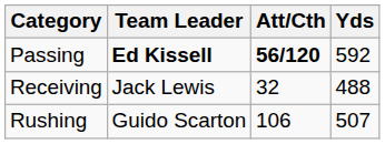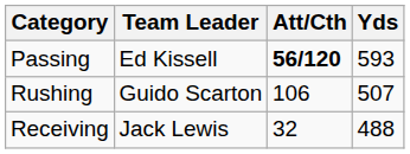Passing | Team Leader: bold -> normal
Passing | Yds: 592 -> 593
rows swapped: Rushing <-> Receiving
